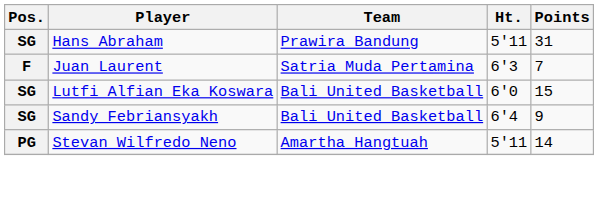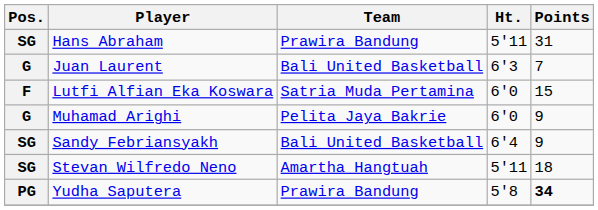Juan Laurent | Pos.: F -> G
Juan Laurent | Team: Satria Muda Pertamina -> Bali United Basketball
Lutfi Alfian Eka Koswara | Pos.: SG -> F
Lutfi Alfian Eka Koswara | Team: Bali United Basketball -> Satria Muda Pertamina
+ row: G | Muhamad Arighi | Pelita Jaya Bakrie | 6'0 | 9
Stevan Wilfredo Neno | Pos.: PG -> SG
Stevan Wilfredo Neno | Points: 14 -> 18
+ row: PG | Yudha Saputera | Prawira Bandung | 5'8 | 34
